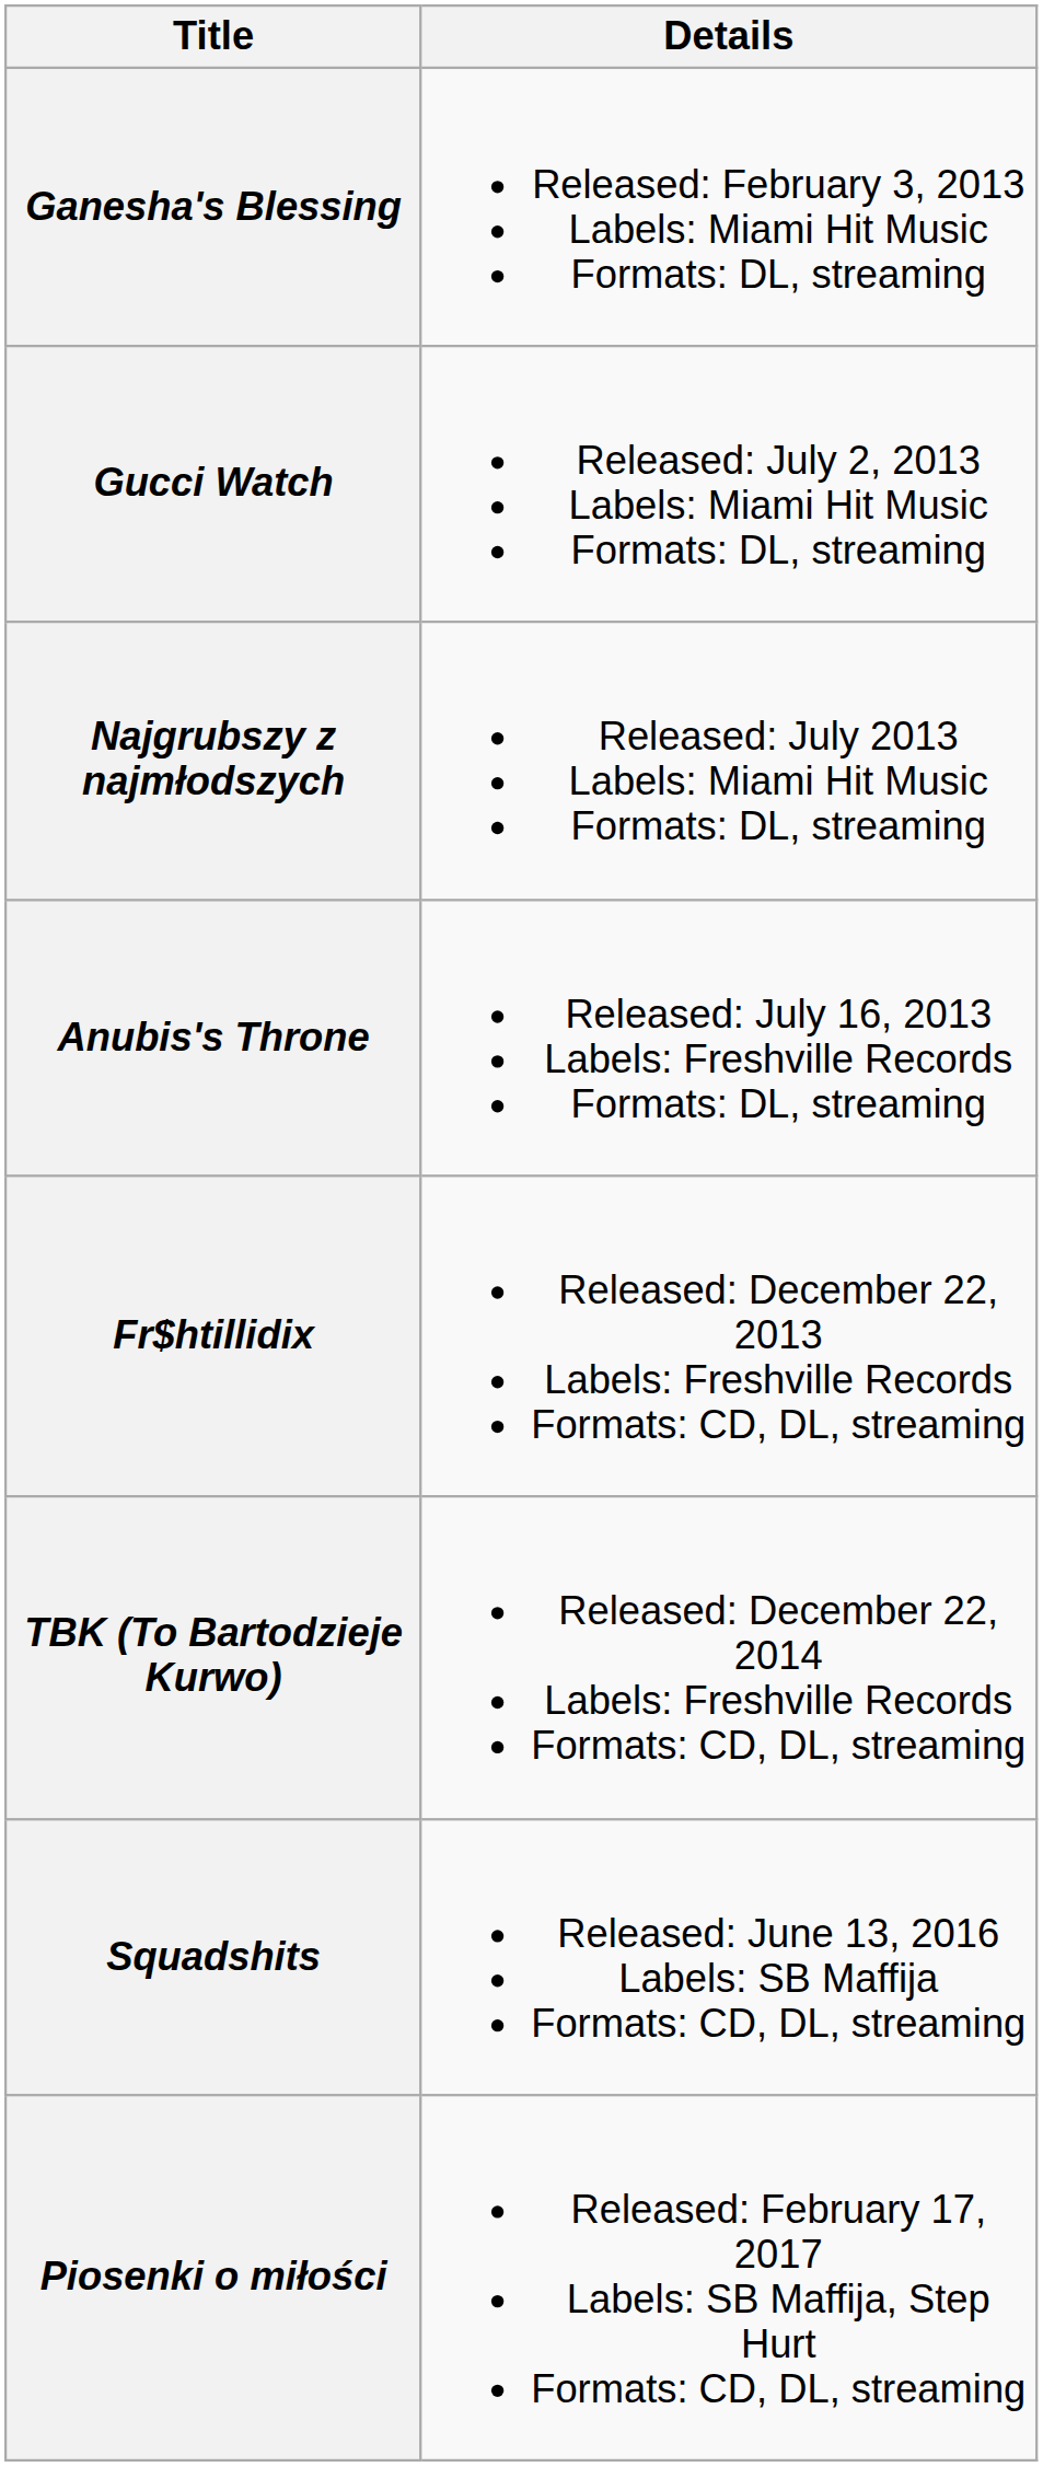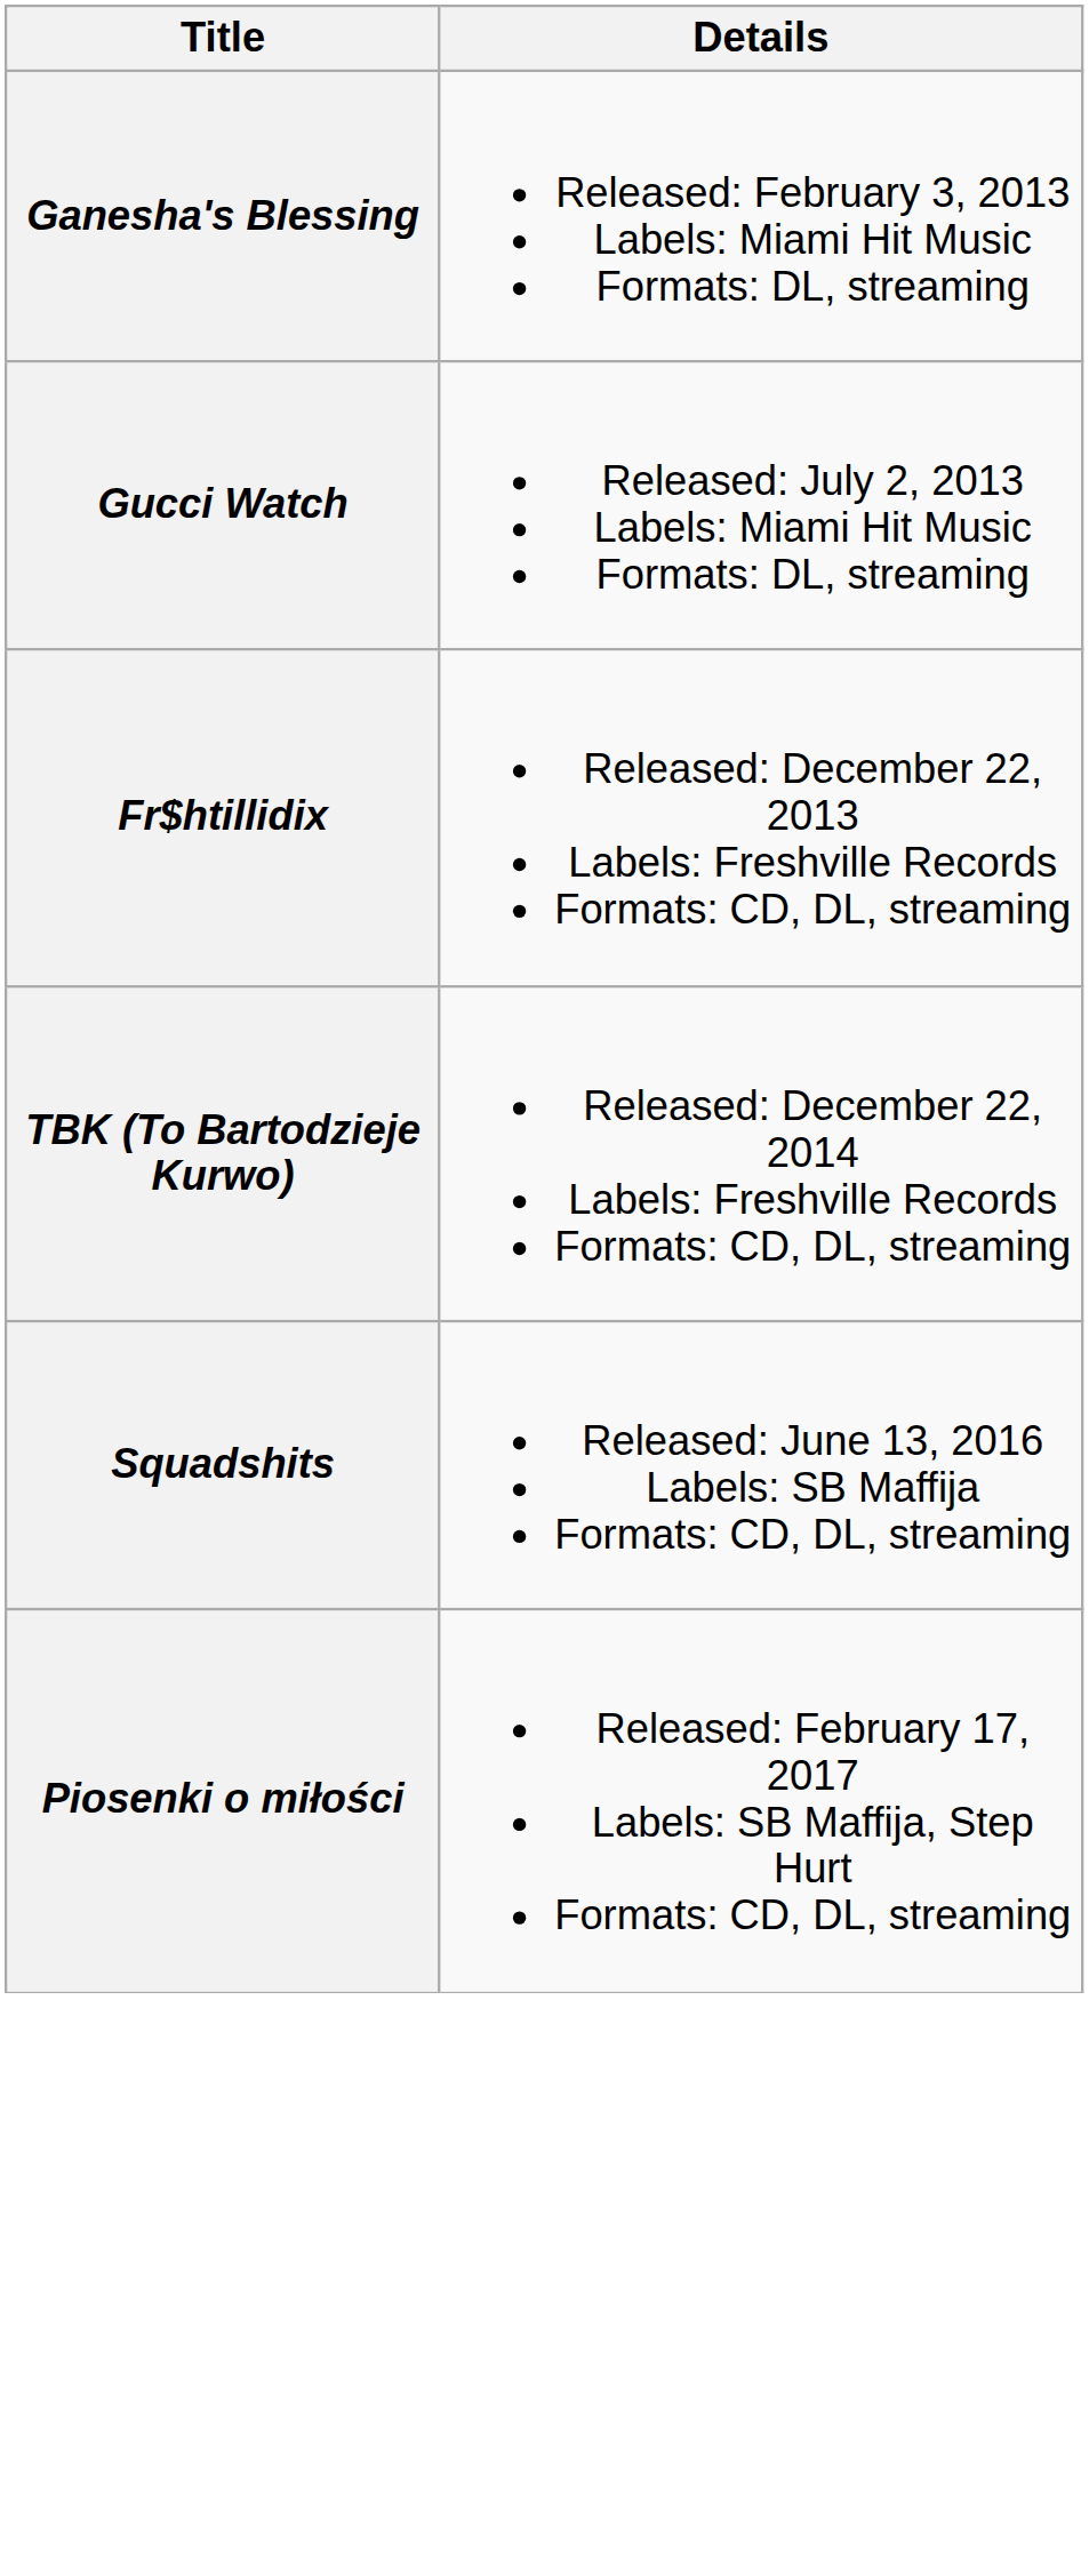- row: Najgrubszy z najmłodszych | Released: July 2013 Labels: Miami Hit Music Formats: DL, streaming
- row: Anubis's Throne | Released: July 16, 2013 Labels: Freshville Records Formats: DL, streaming
